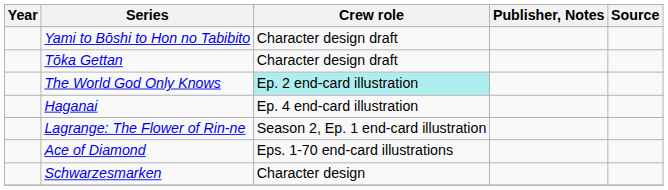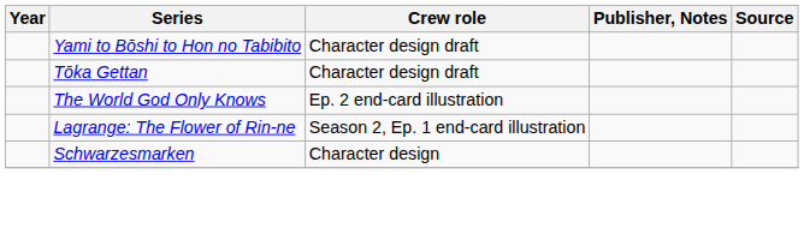The World God Only Knows | Crew role: paleturquoise background -> no background
- row: Haganai | Ep. 4 end-card illustration
- row: Ace of Diamond | Eps. 1-70 end-card illustrations
